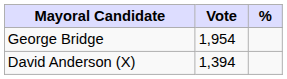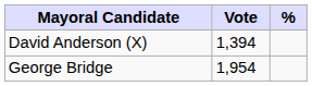rows swapped: George Bridge <-> David Anderson (X)
